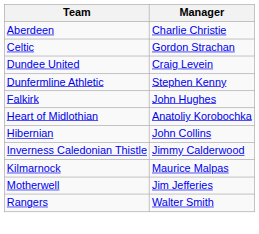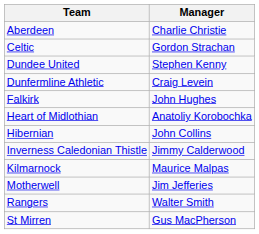Dundee United | Manager: Craig Levein -> Stephen Kenny
Dunfermline Athletic | Manager: Stephen Kenny -> Craig Levein
+ row: St Mirren | Gus MacPherson
